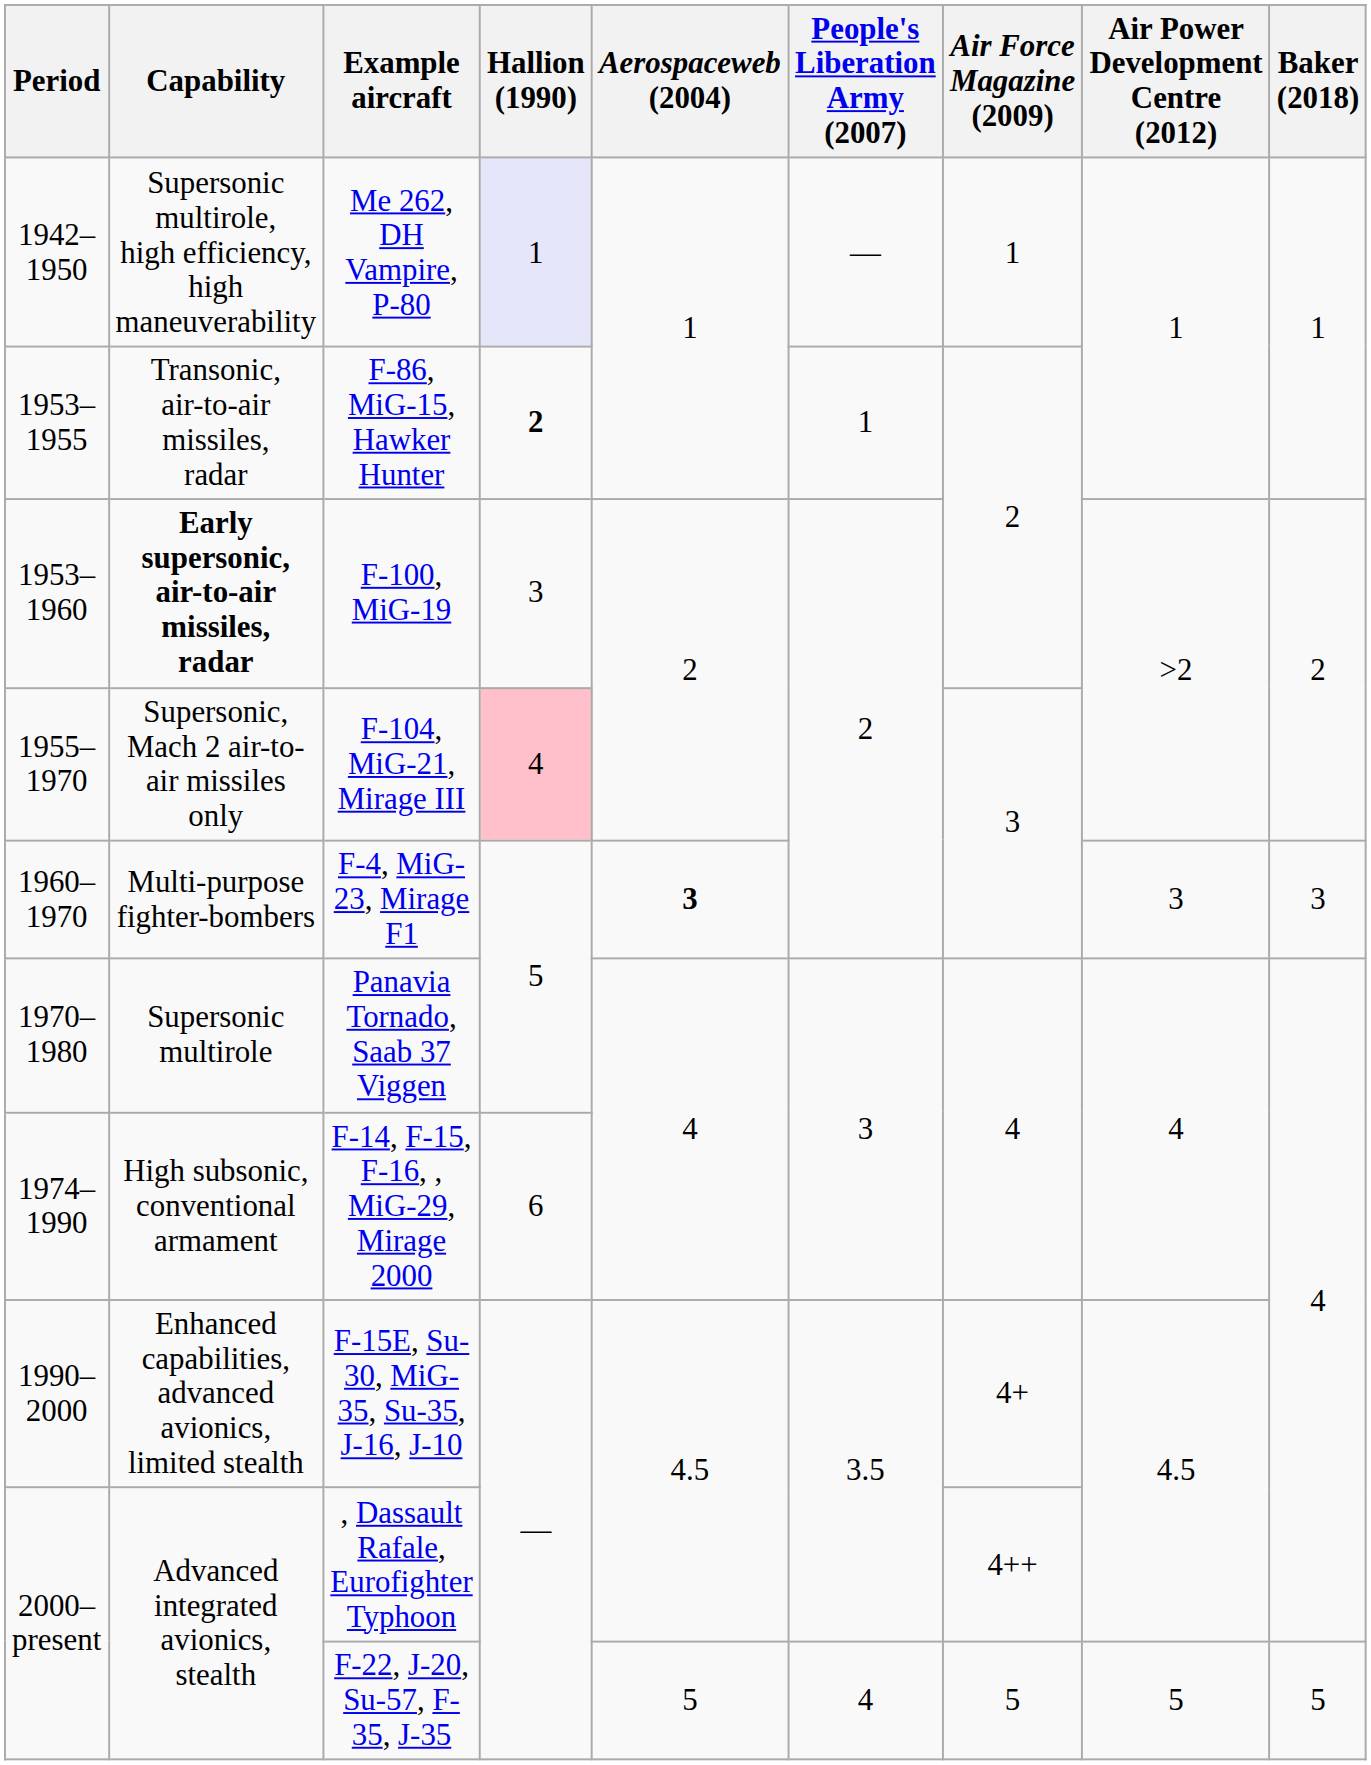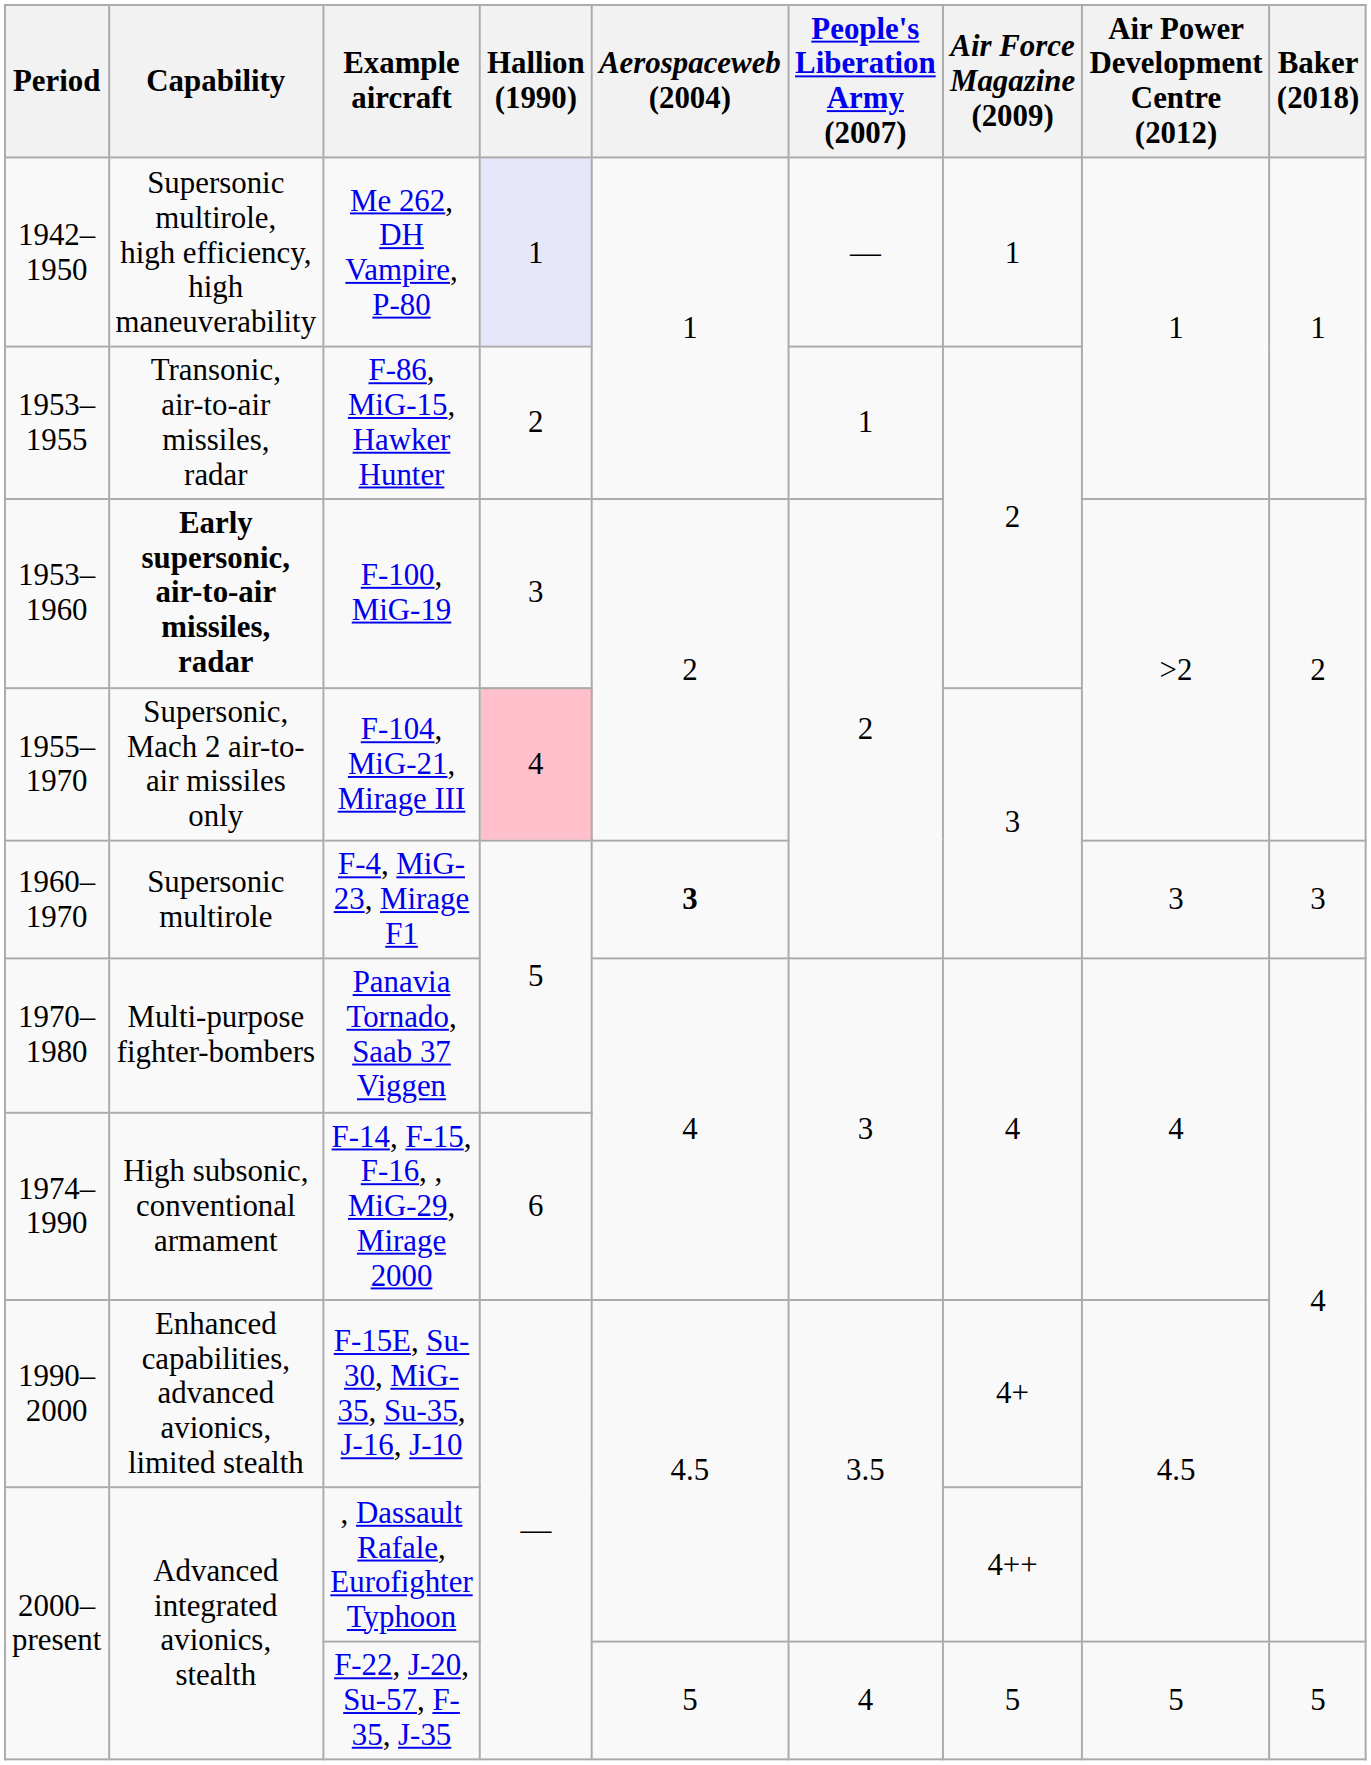F-86, MiG-15, Hawker Hunter | Hallion (1990): bold -> normal
F-4, MiG-23, Mirage F1 | Capability: Multi-purpose fighter-bombers -> Supersonic multirole
Panavia Tornado, Saab 37 Viggen | Capability: Supersonic multirole -> Multi-purpose fighter-bombers
